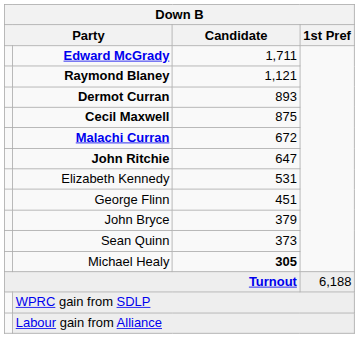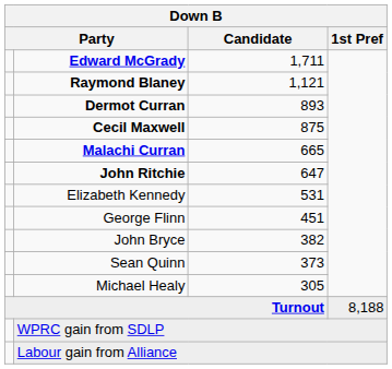Malachi Curran | Candidate: 672 -> 665
John Bryce | Candidate: 379 -> 382
Michael Healy | Candidate: bold -> normal
Turnout | 1st Pref: 6,188 -> 8,188
